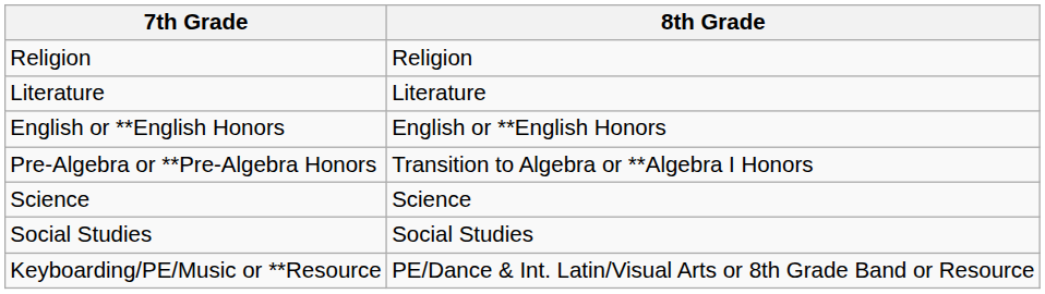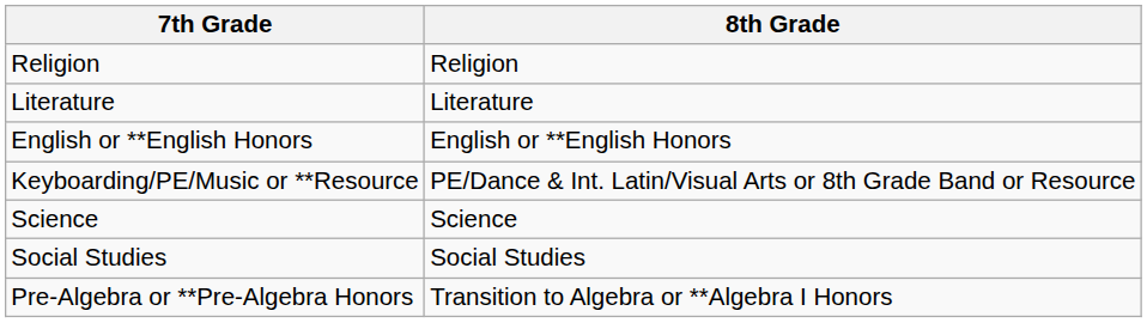rows swapped: Pre-Algebra or **Pre-Algebra Honors <-> Keyboarding/PE/Music or **Resource
